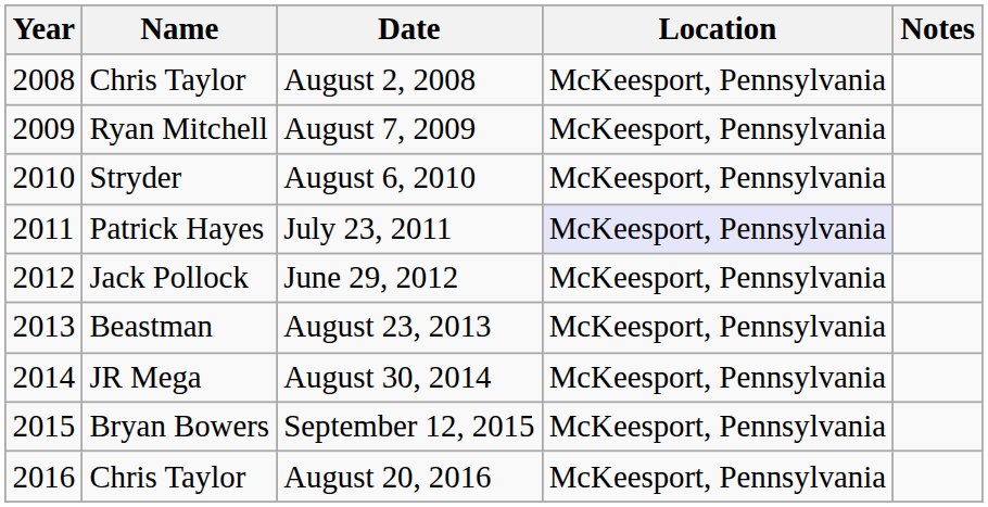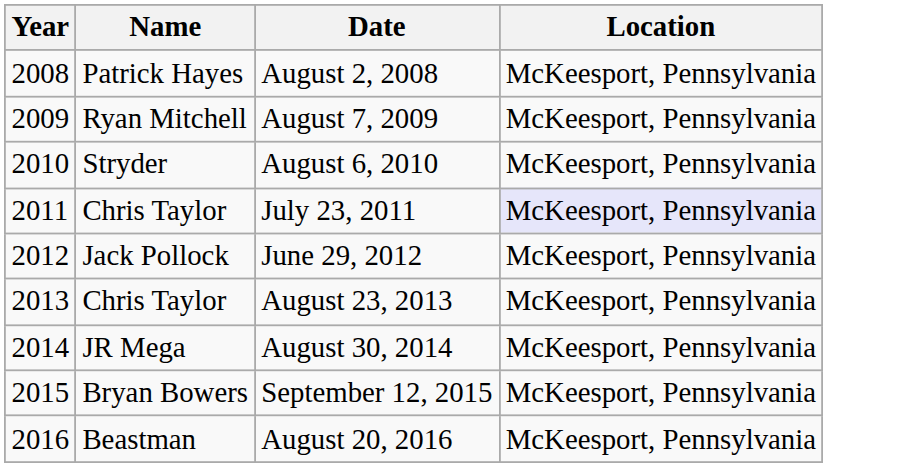- column: Notes
August 2, 2008 | Name: Chris Taylor -> Patrick Hayes
July 23, 2011 | Name: Patrick Hayes -> Chris Taylor
August 23, 2013 | Name: Beastman -> Chris Taylor
August 20, 2016 | Name: Chris Taylor -> Beastman
